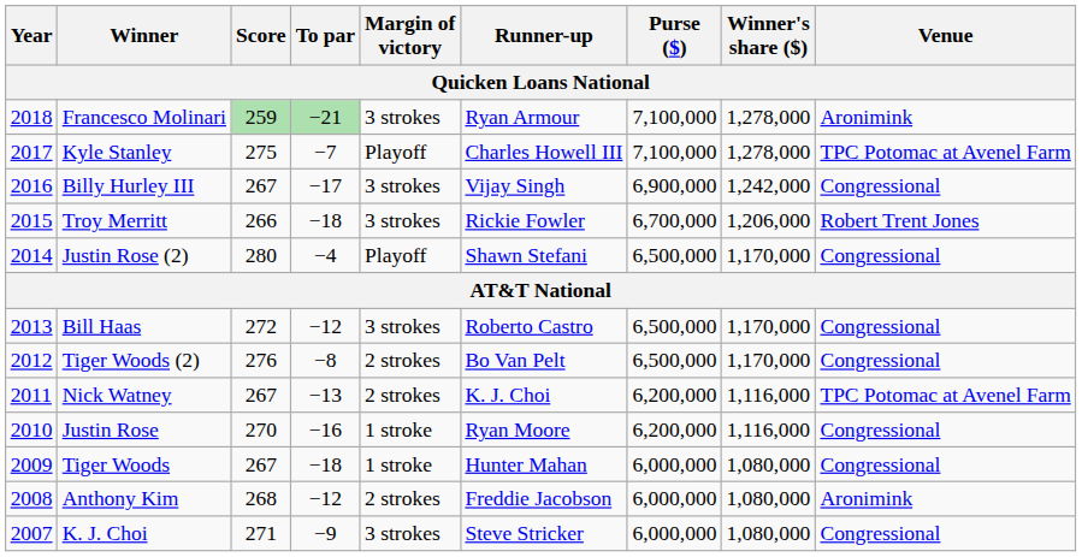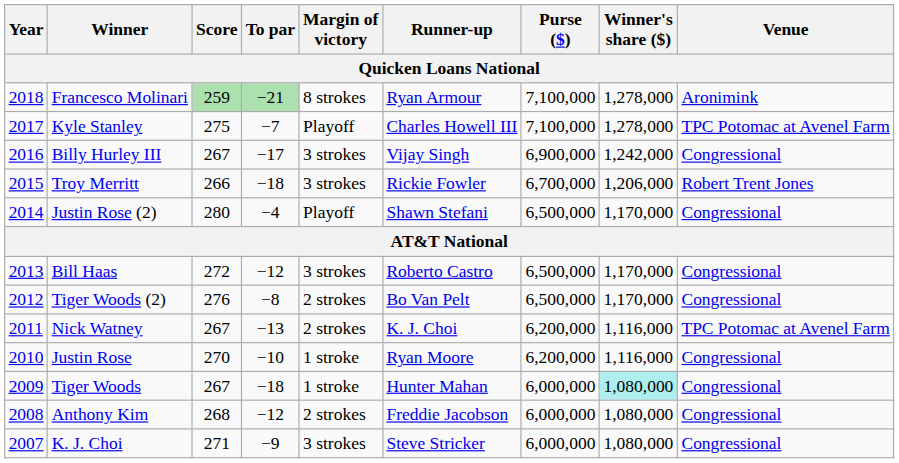Francesco Molinari | Margin of victory: 3 strokes -> 8 strokes
Justin Rose | To par: −16 -> −10
Tiger Woods | Winner's share ($): no background -> paleturquoise background
Anthony Kim | Venue: Aronimink -> Congressional
